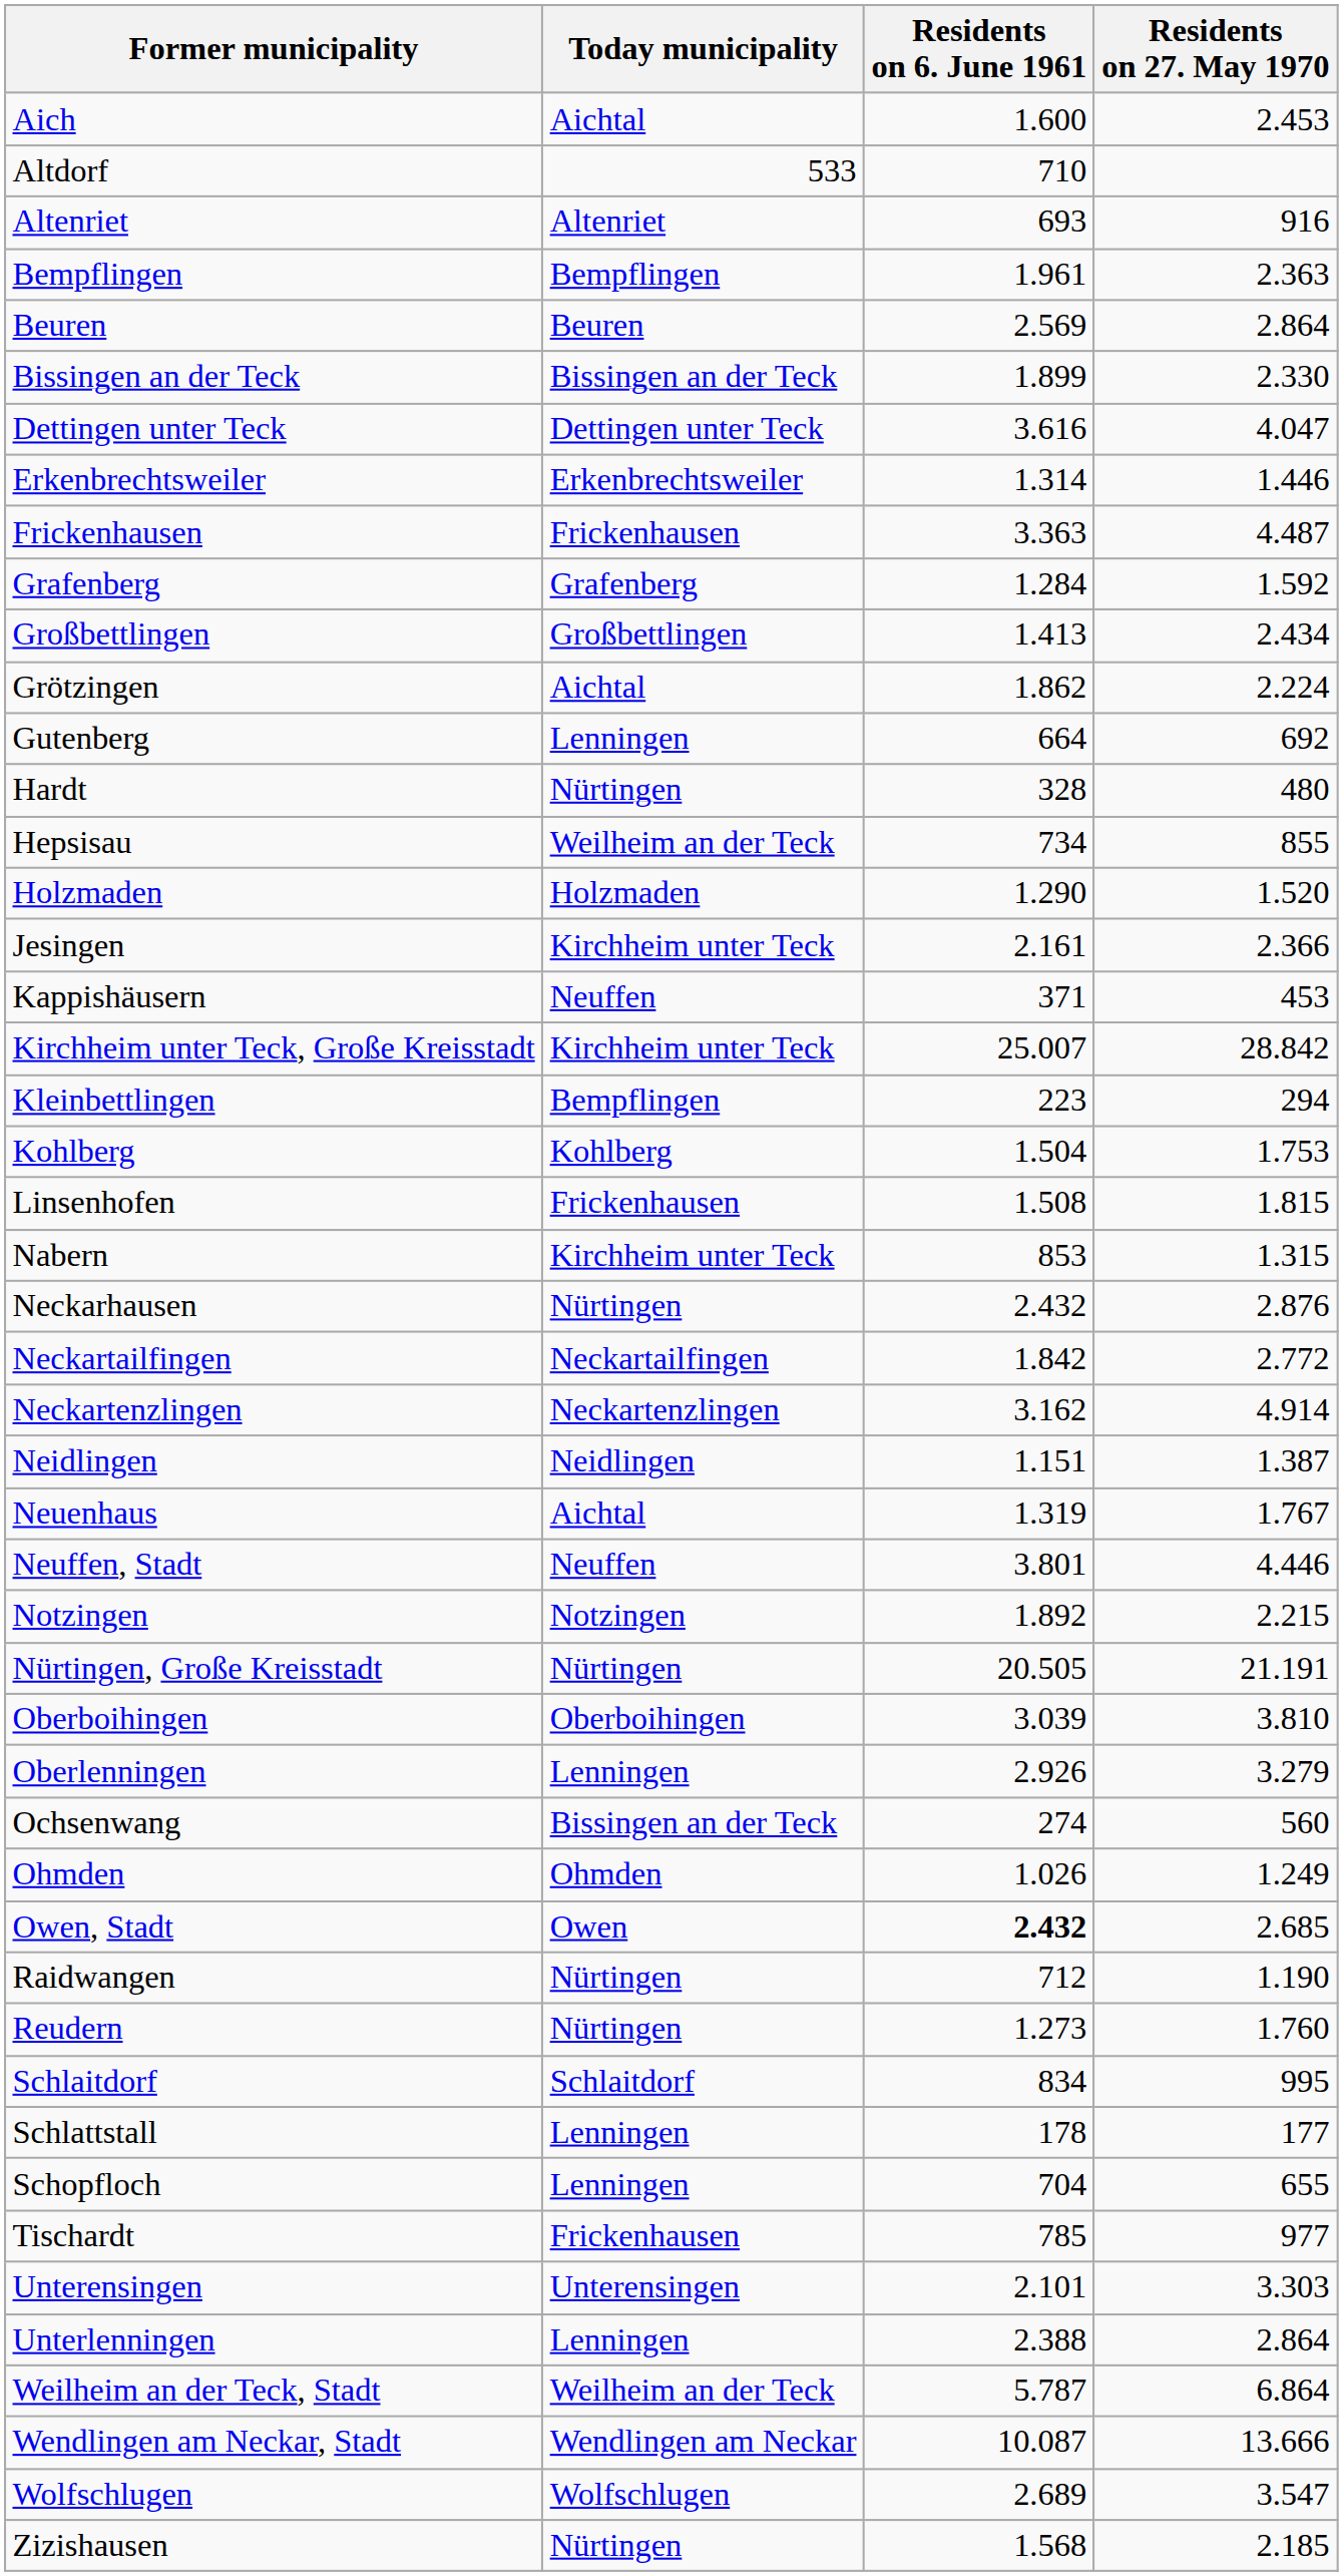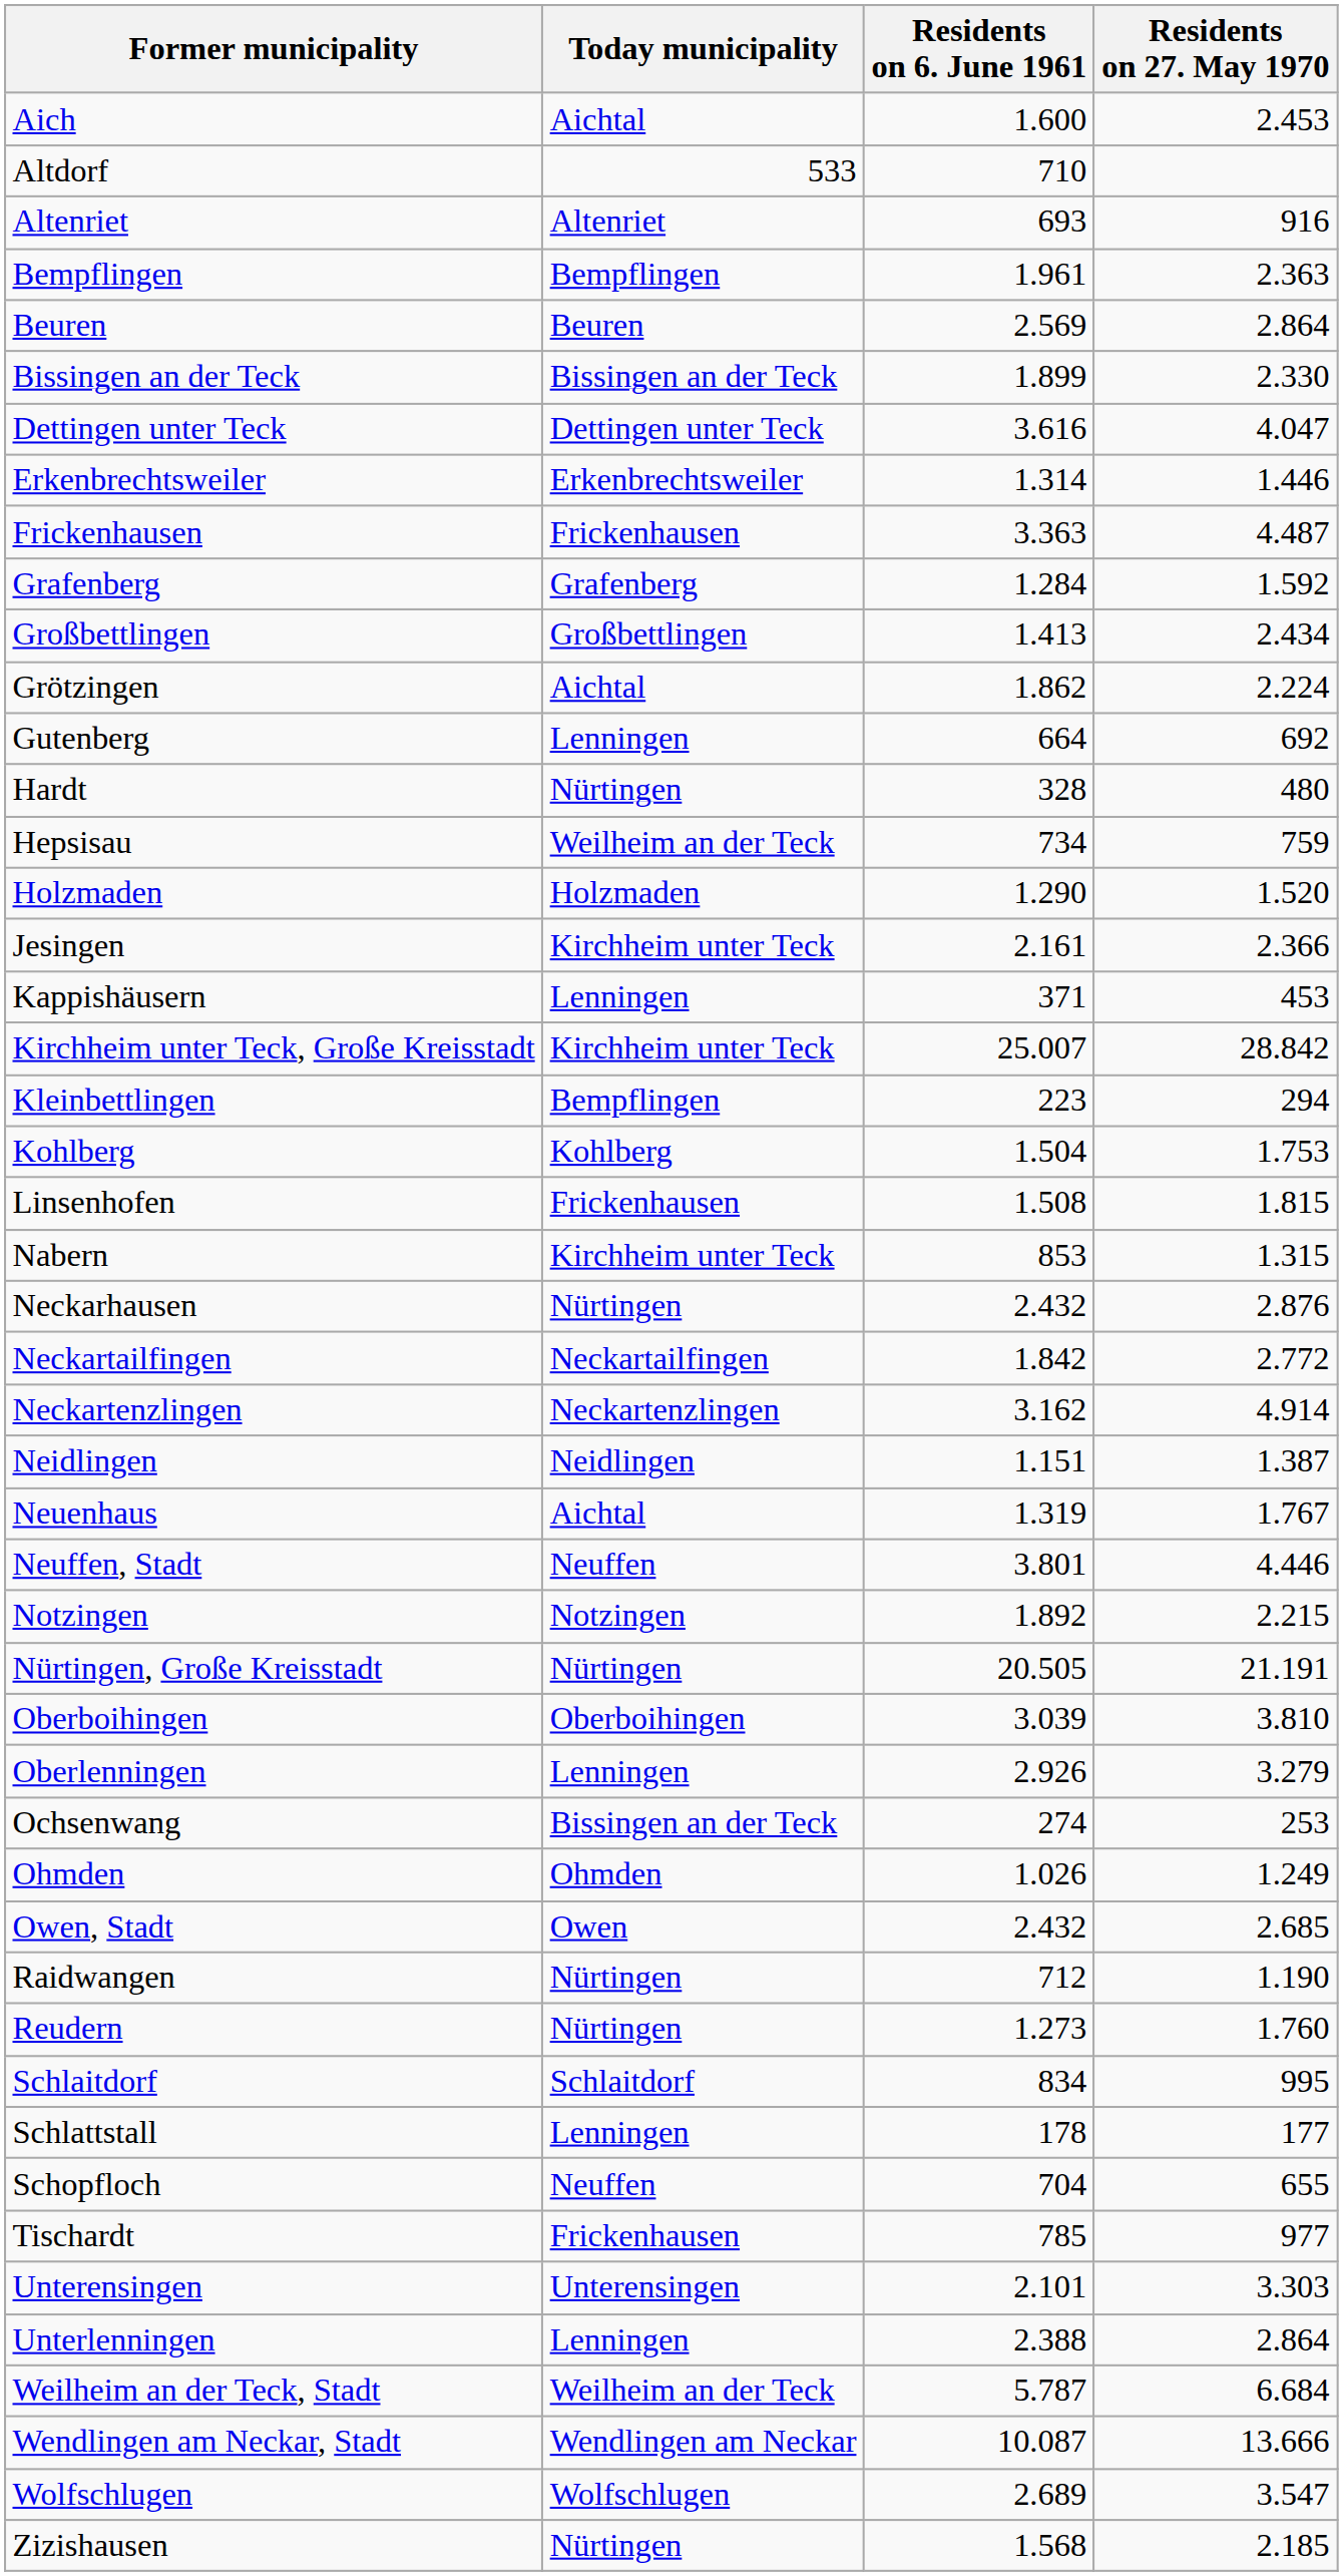Hepsisau | Residents on 27. May 1970: 855 -> 759
Kappishäusern | Today municipality: Neuffen -> Lenningen
Ochsenwang | Residents on 27. May 1970: 560 -> 253
Owen, Stadt | Residents on 6. June 1961: bold -> normal
Schopfloch | Today municipality: Lenningen -> Neuffen
Weilheim an der Teck, Stadt | Residents on 27. May 1970: 6.864 -> 6.684
